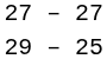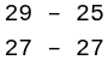rows swapped: 27 – 27 <-> 29 – 25
